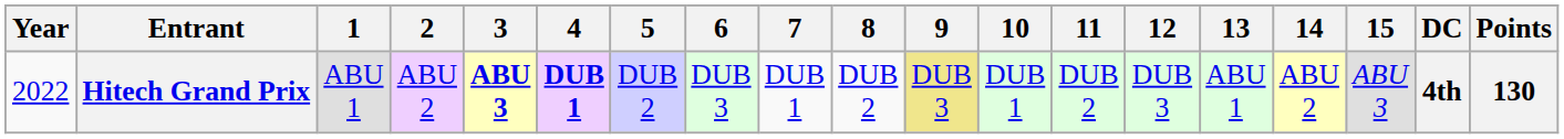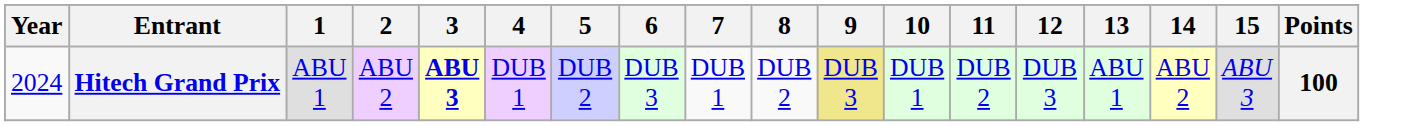- column: DC | 4th
Hitech Grand Prix | Year: 2022 -> 2024
Hitech Grand Prix | 4: bold -> normal
Hitech Grand Prix | Points: 130 -> 100
